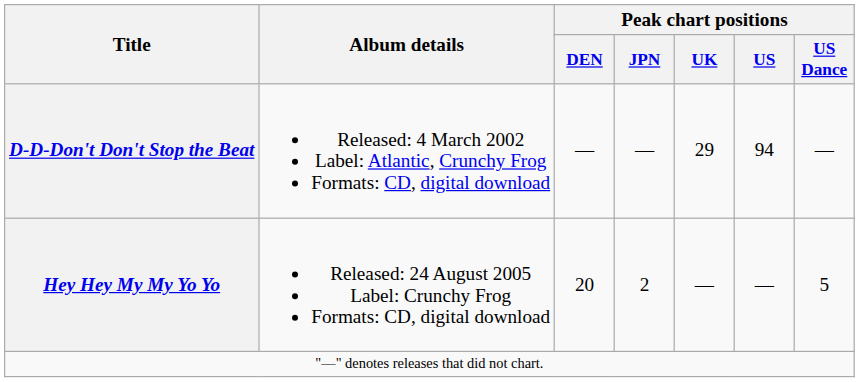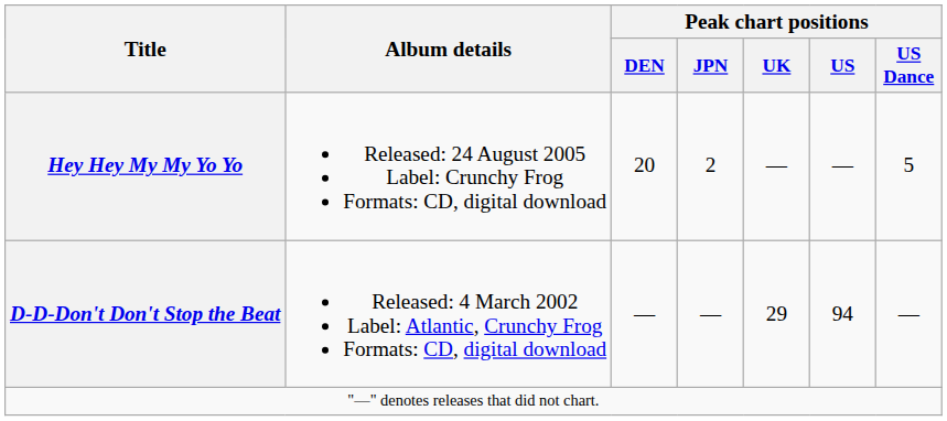rows swapped: D-D-Don't Don't Stop the Beat <-> Hey Hey My My Yo Yo
